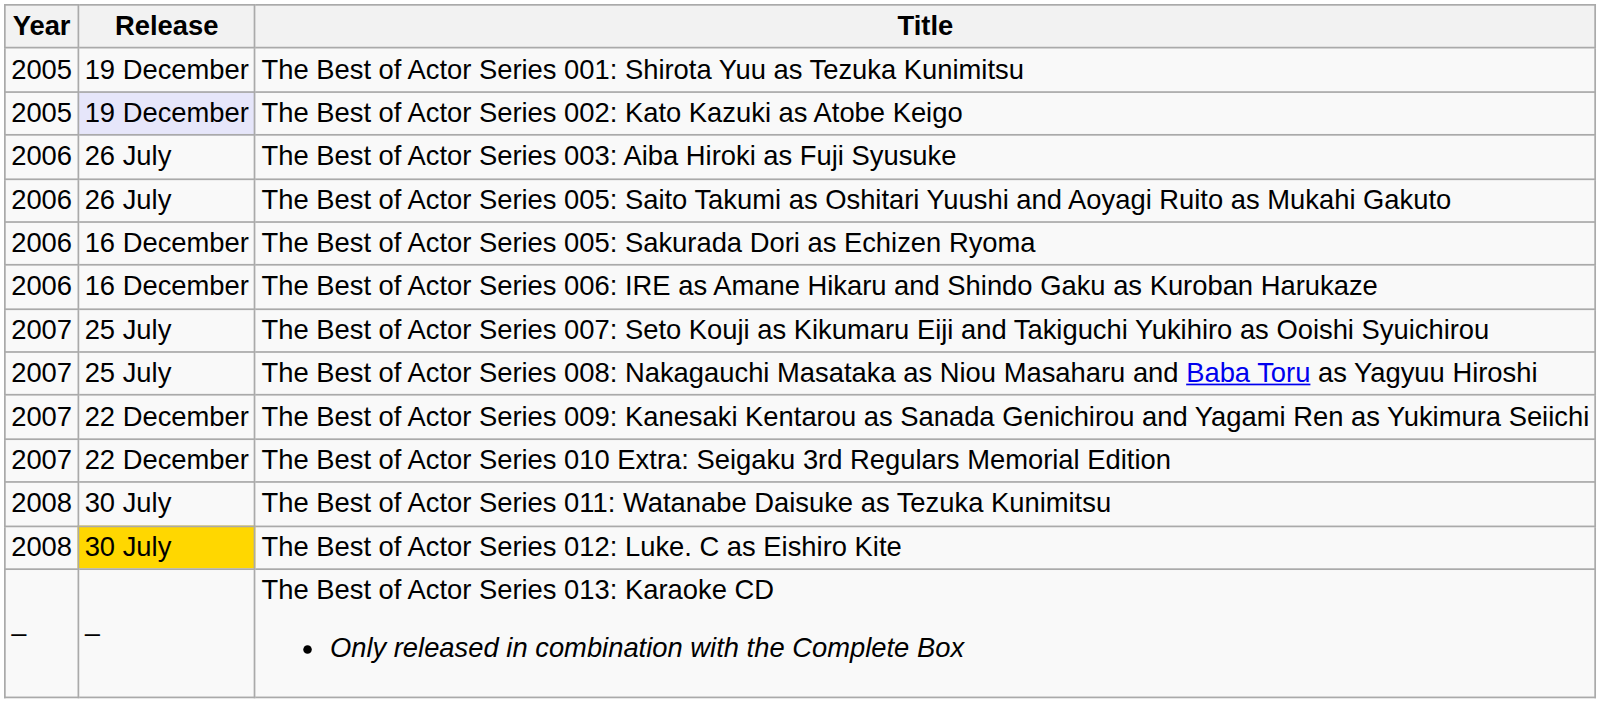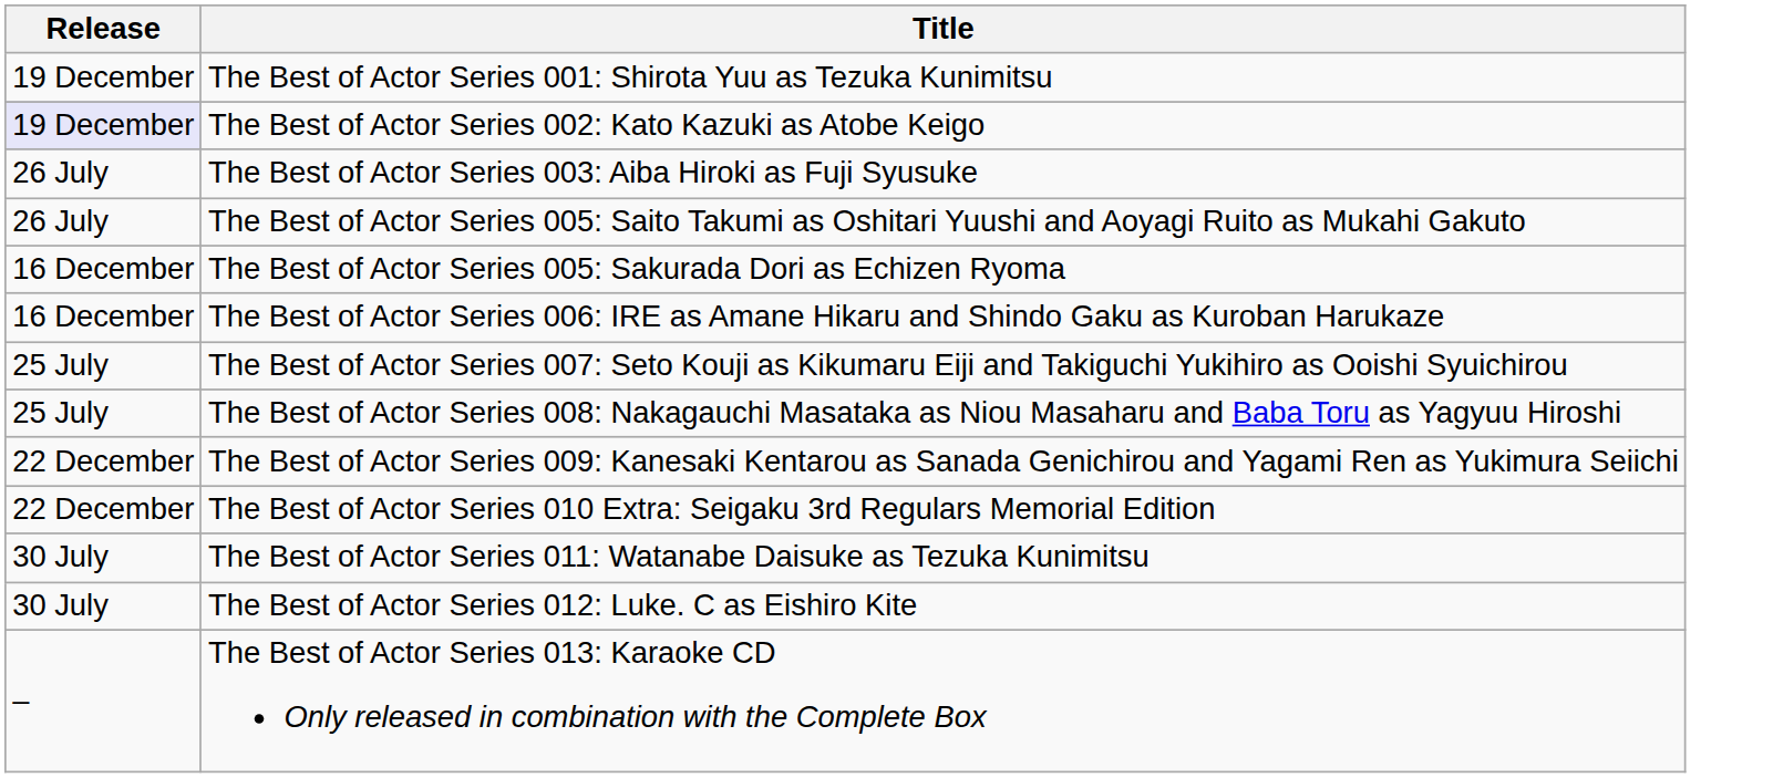- column: Year | 2005 | 2005 | 2006 | 2006 | 2006 | 2006 | 2007 | 2007 | 2007 | 2007 | 2008 | 2008 | –
The Best of Actor Series 012: Luke. C as Eishiro Kite | Release: gold background -> no background
